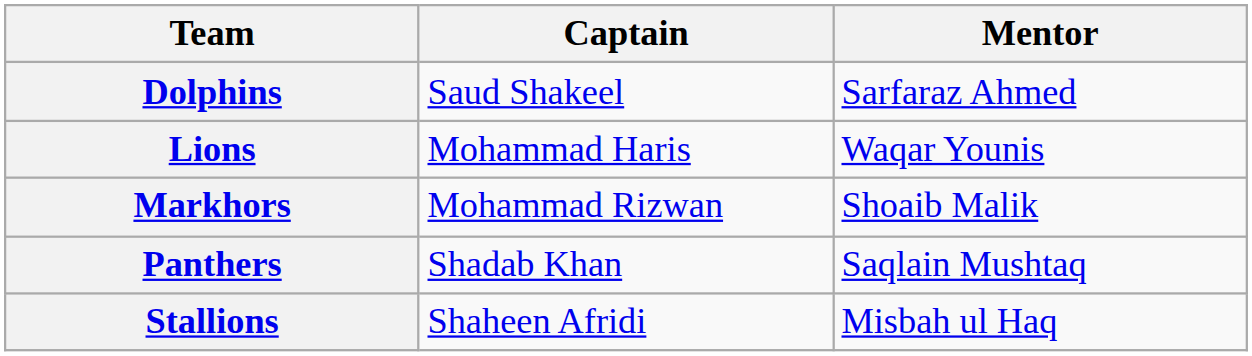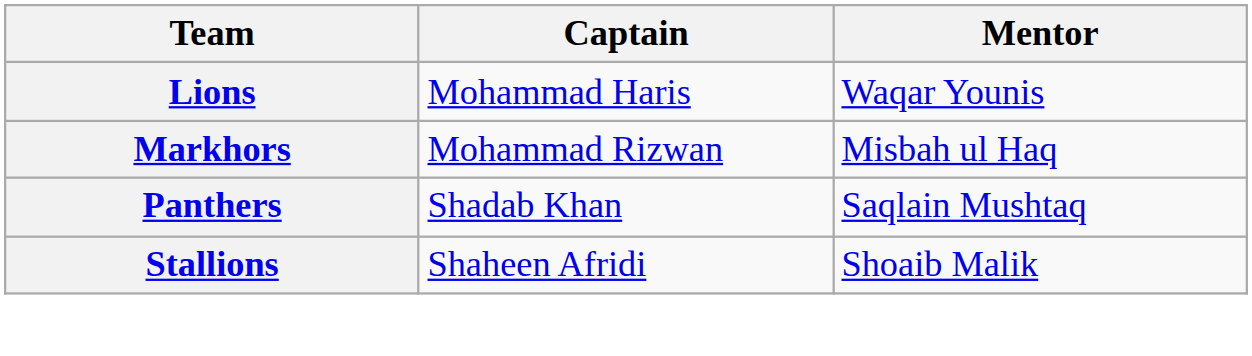- row: Dolphins | Saud Shakeel | Sarfaraz Ahmed
Markhors | Mentor: Shoaib Malik -> Misbah ul Haq
Stallions | Mentor: Misbah ul Haq -> Shoaib Malik
